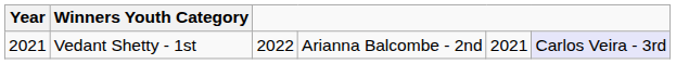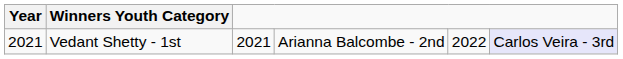Vedant Shetty - 1st | column 3: 2022 -> 2021
Vedant Shetty - 1st | column 5: 2021 -> 2022
